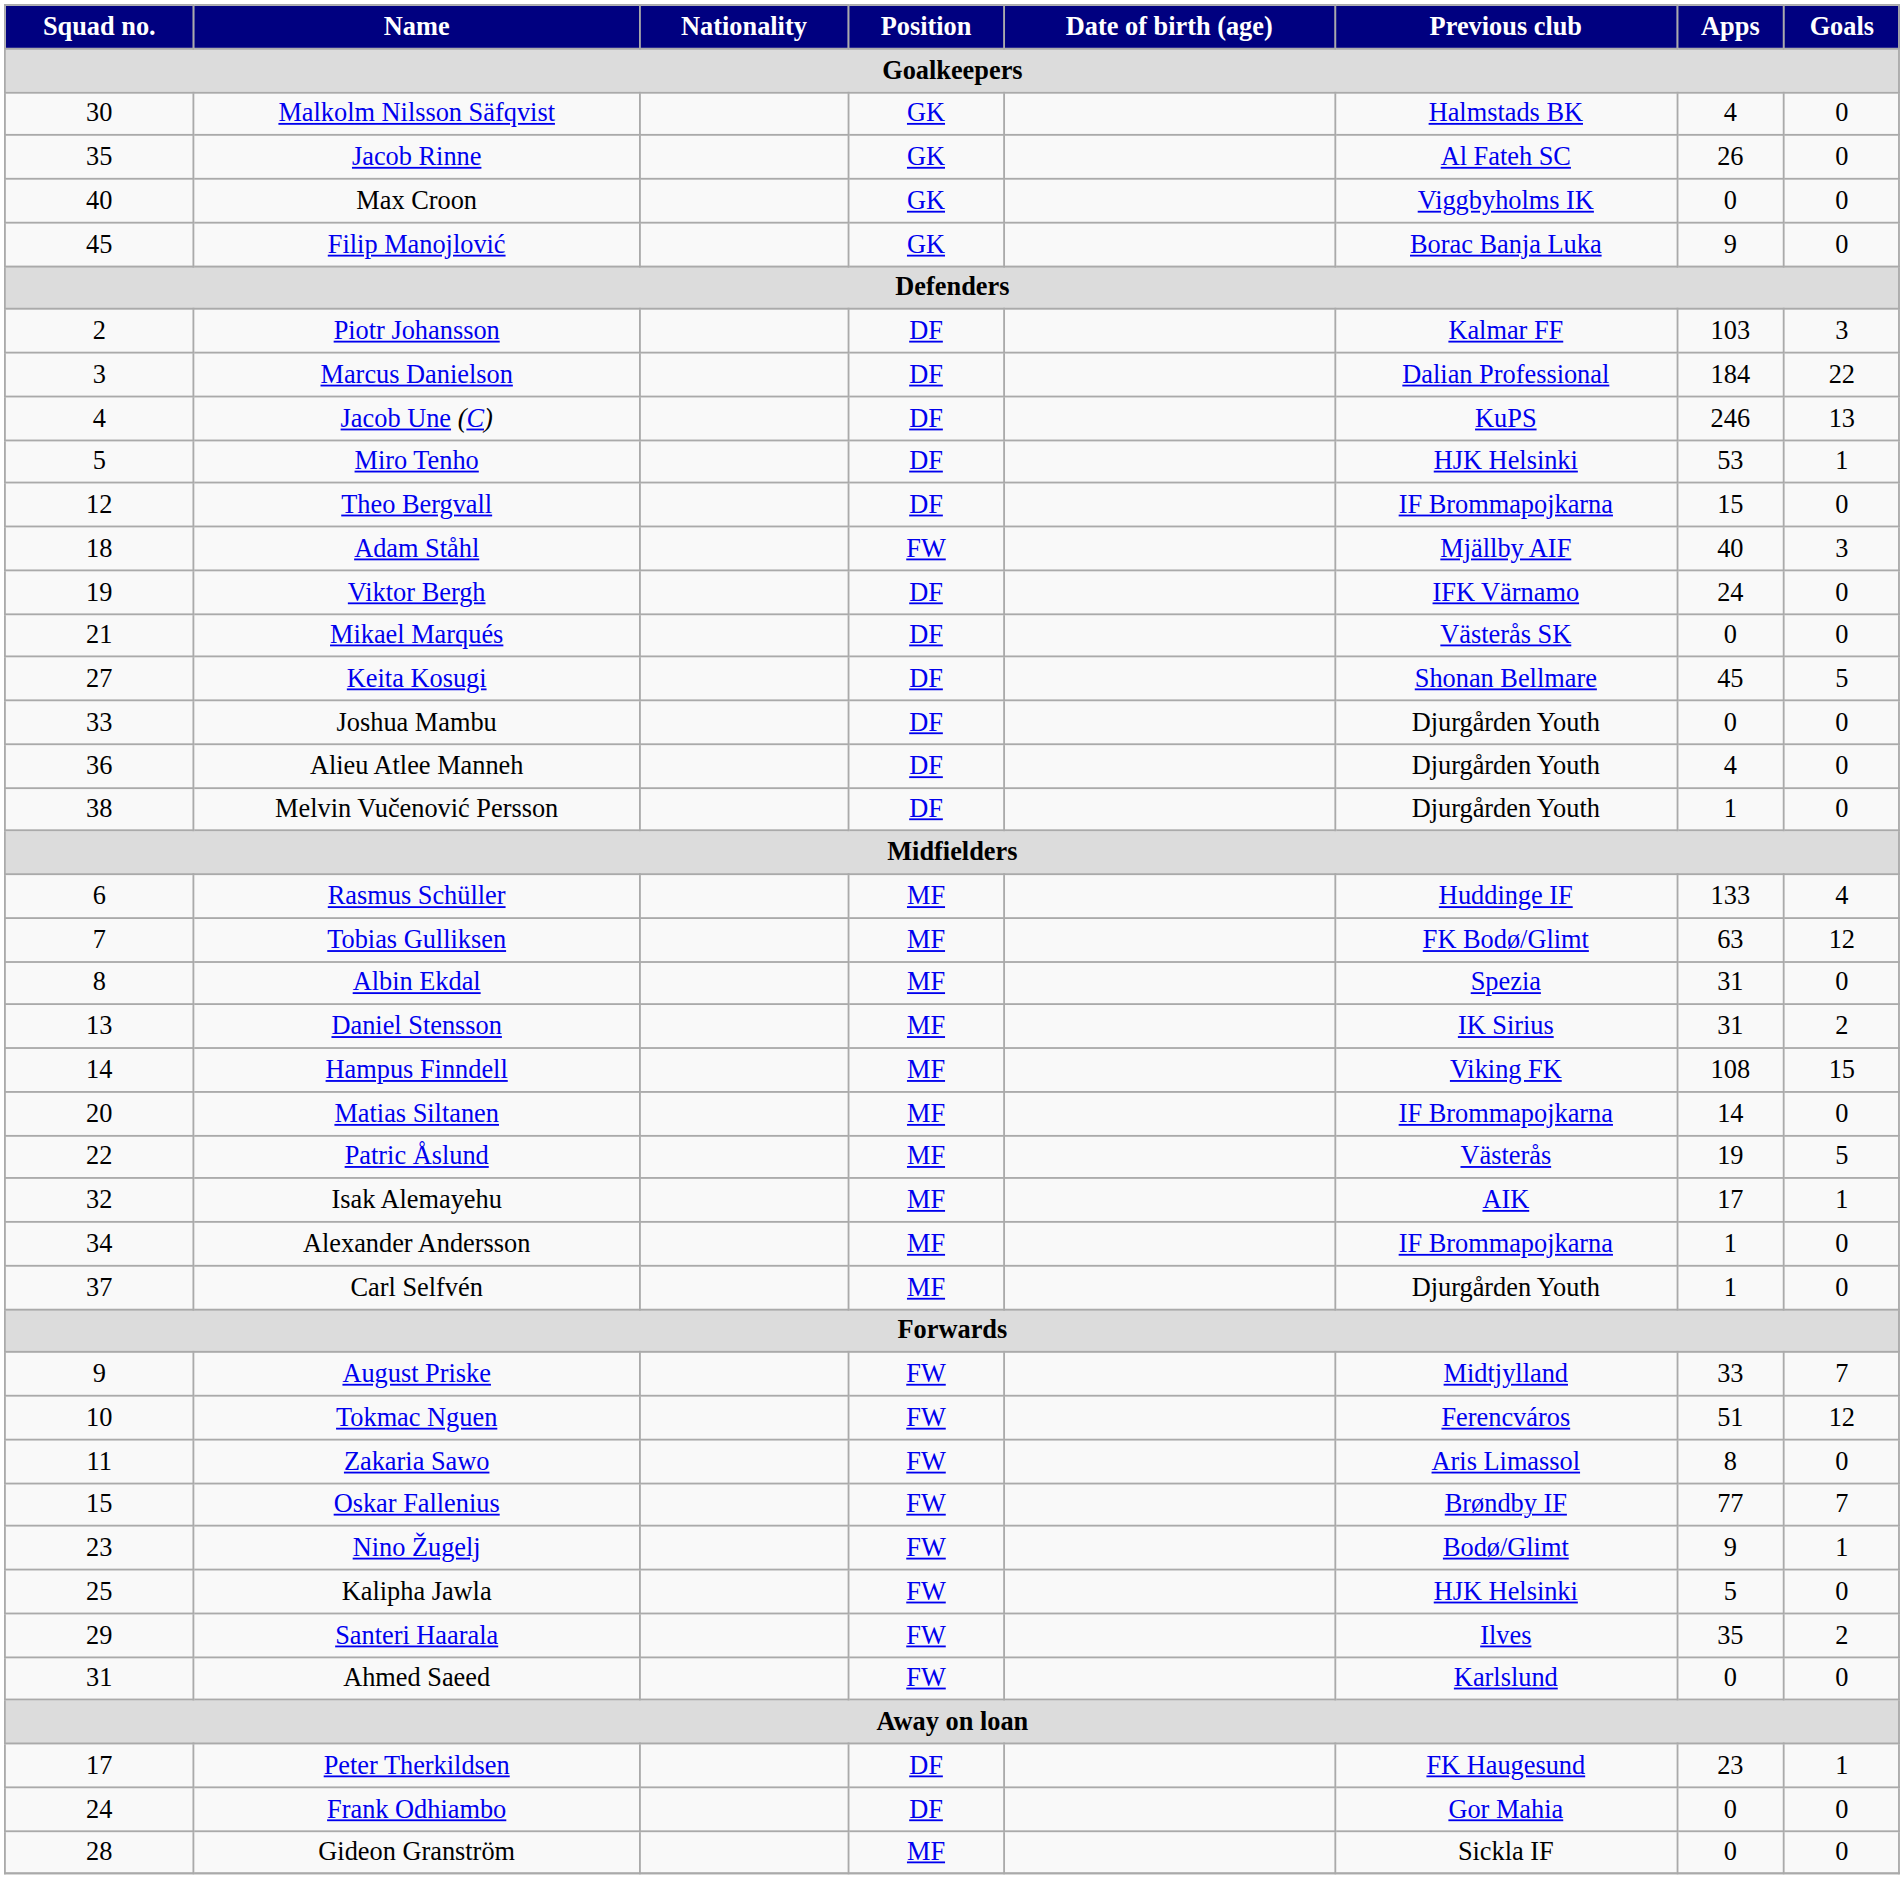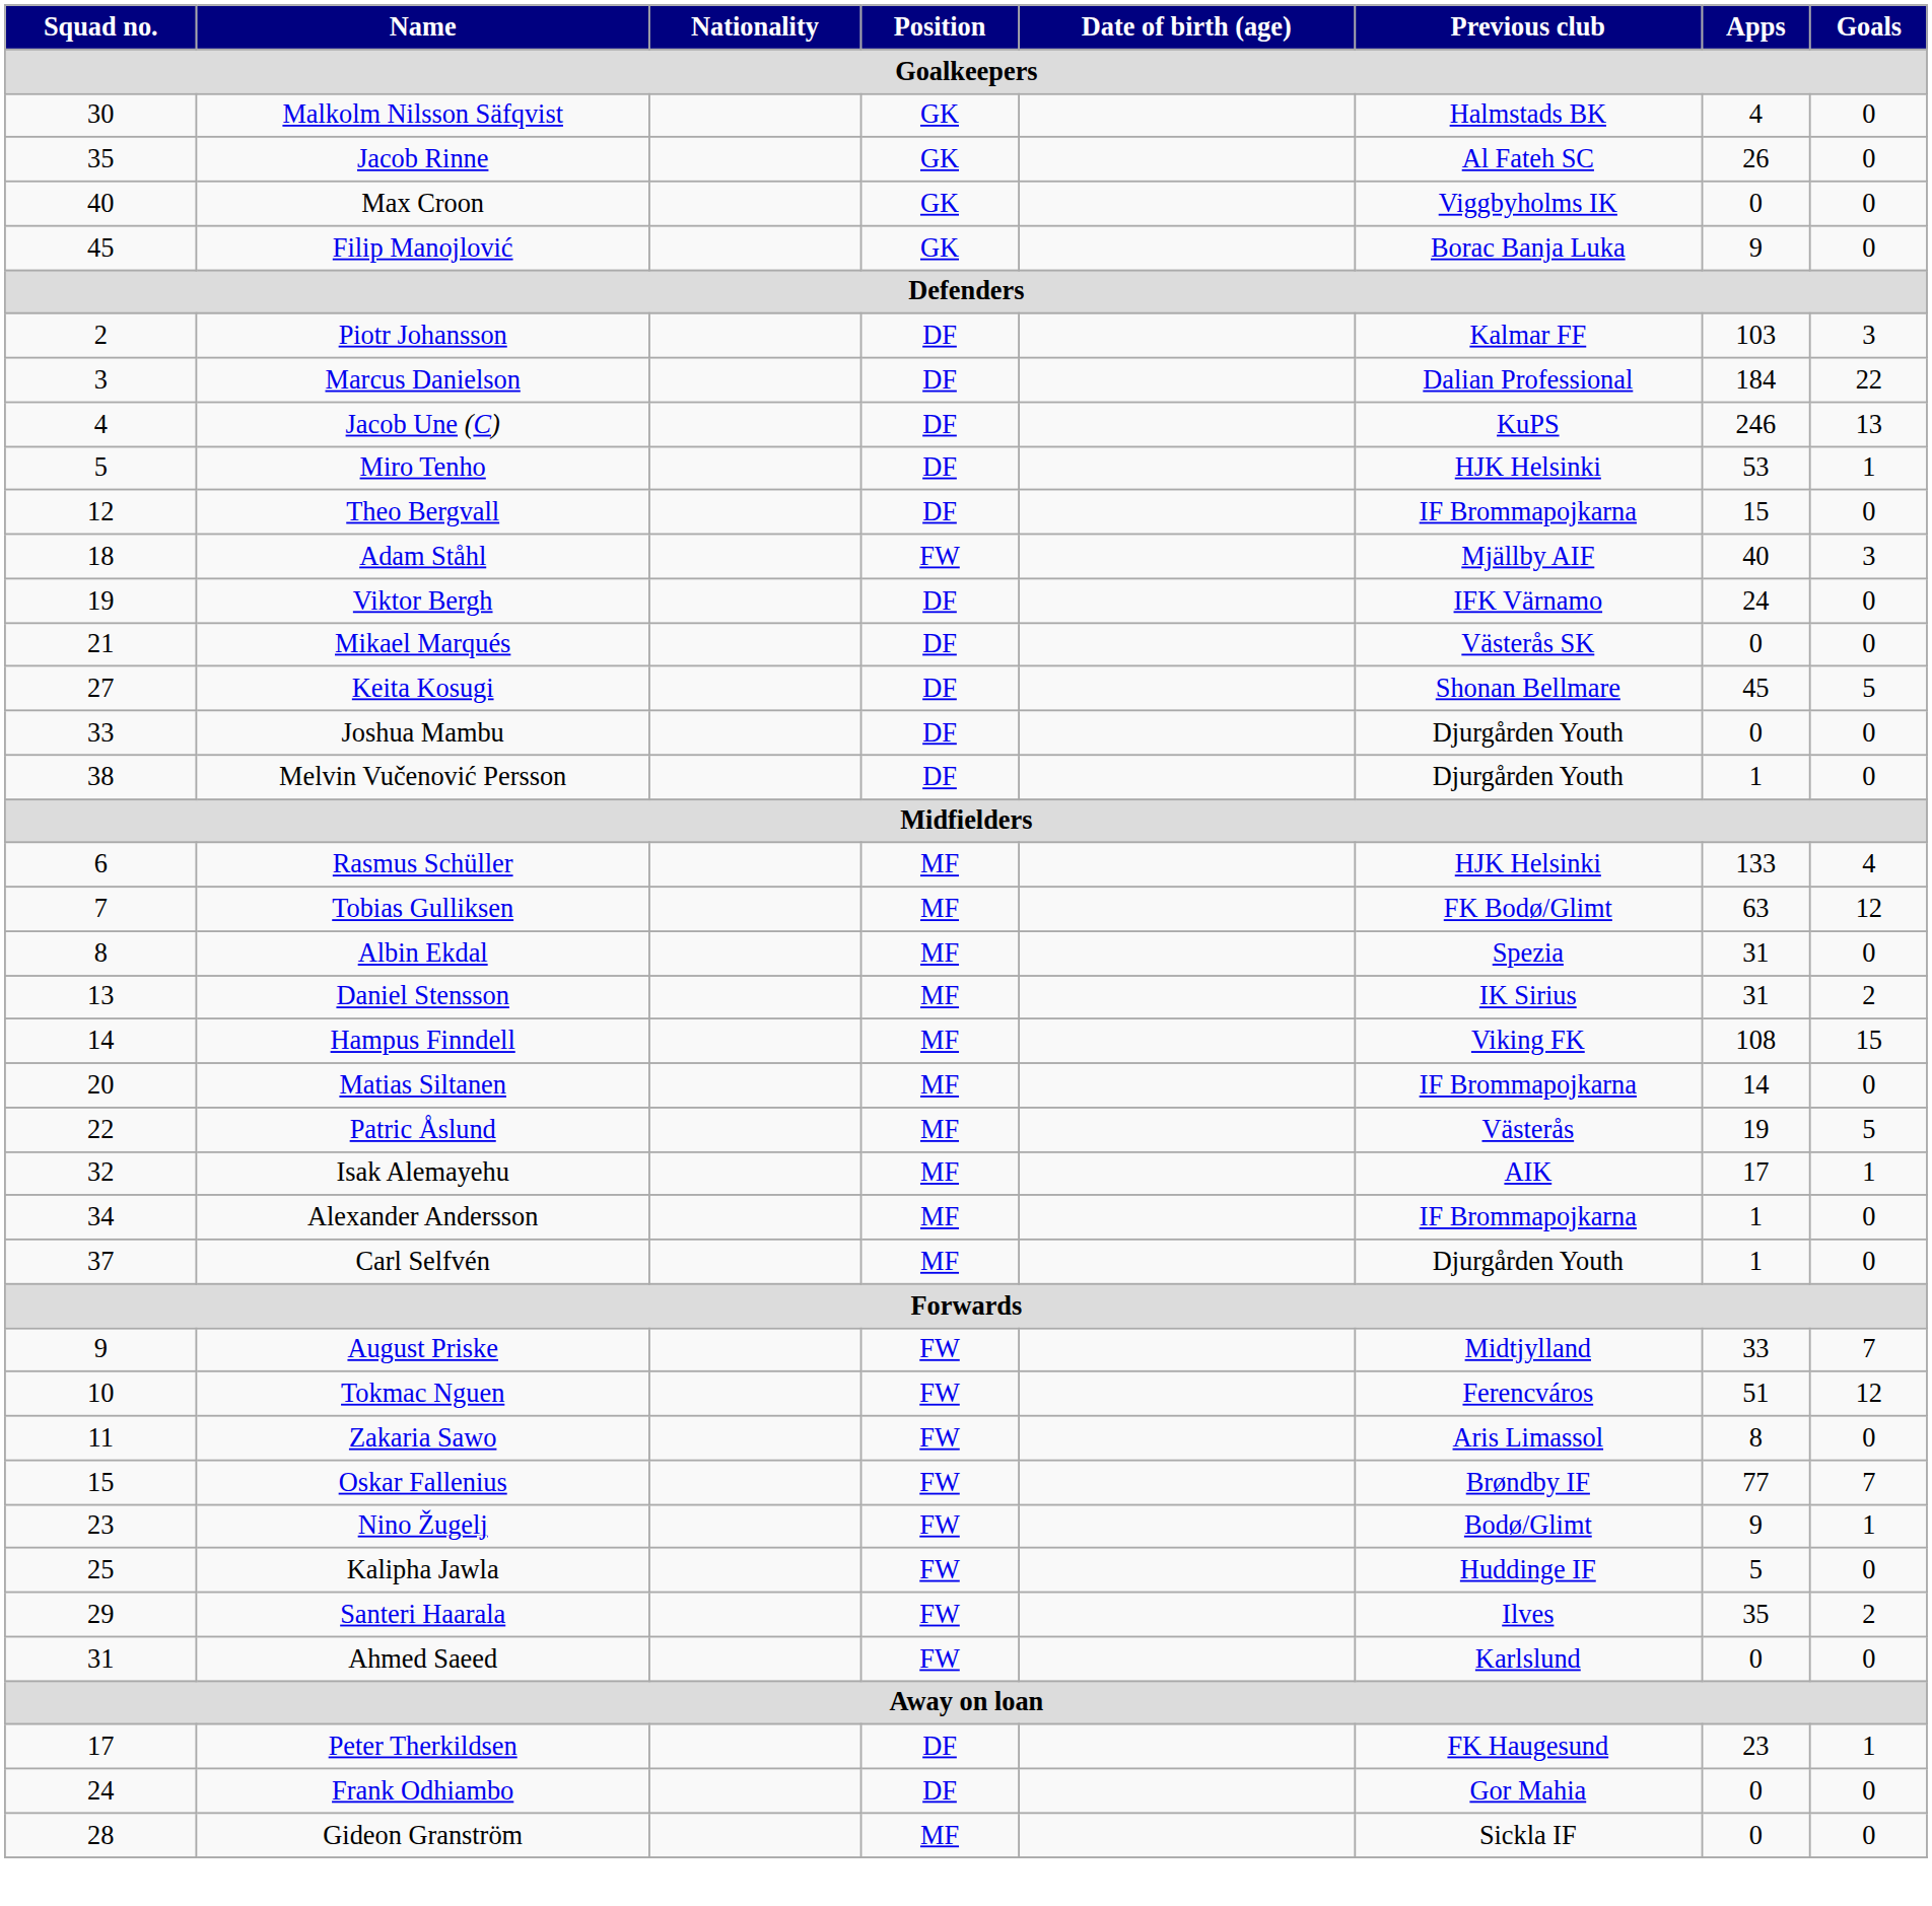- row: 36 | Alieu Atlee Manneh | DF | Djurgården Youth | 4 | 0
Rasmus Schüller | Previous club: Huddinge IF -> HJK Helsinki
Kalipha Jawla | Previous club: HJK Helsinki -> Huddinge IF
